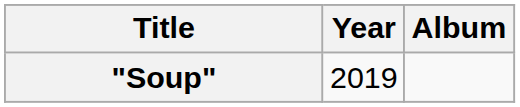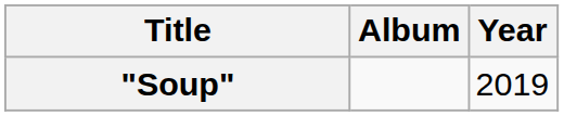columns swapped: Year <-> Album
